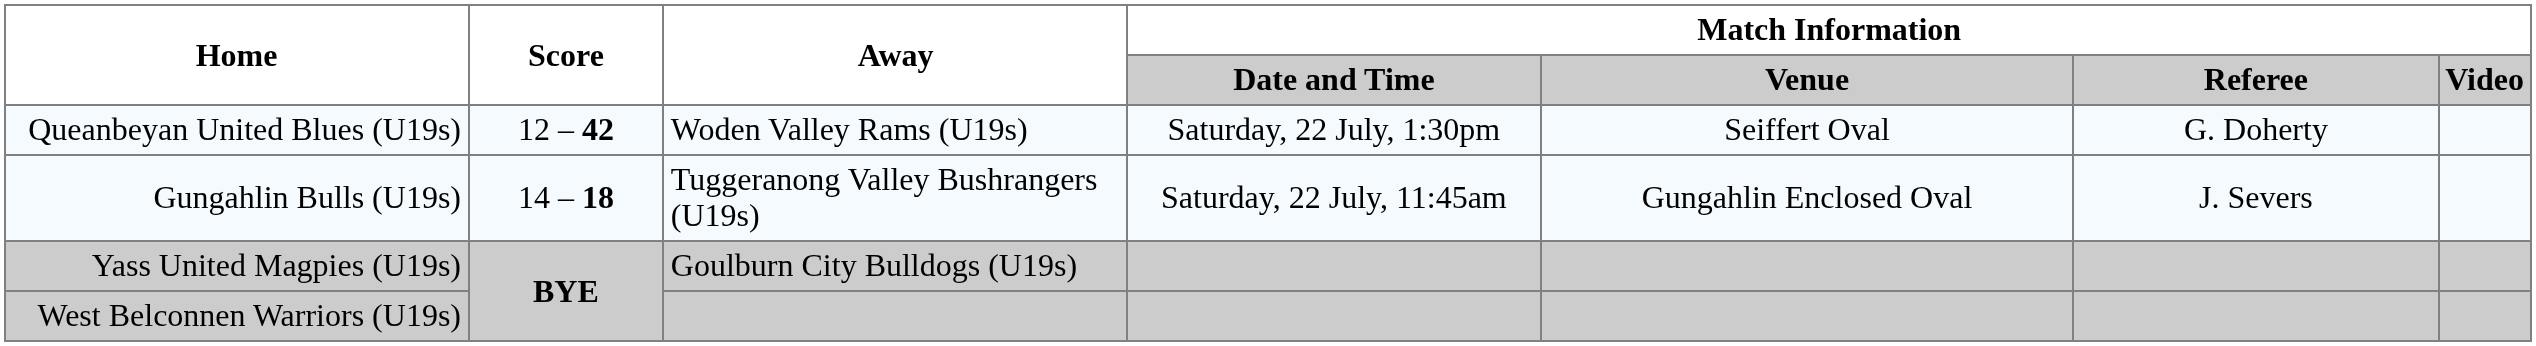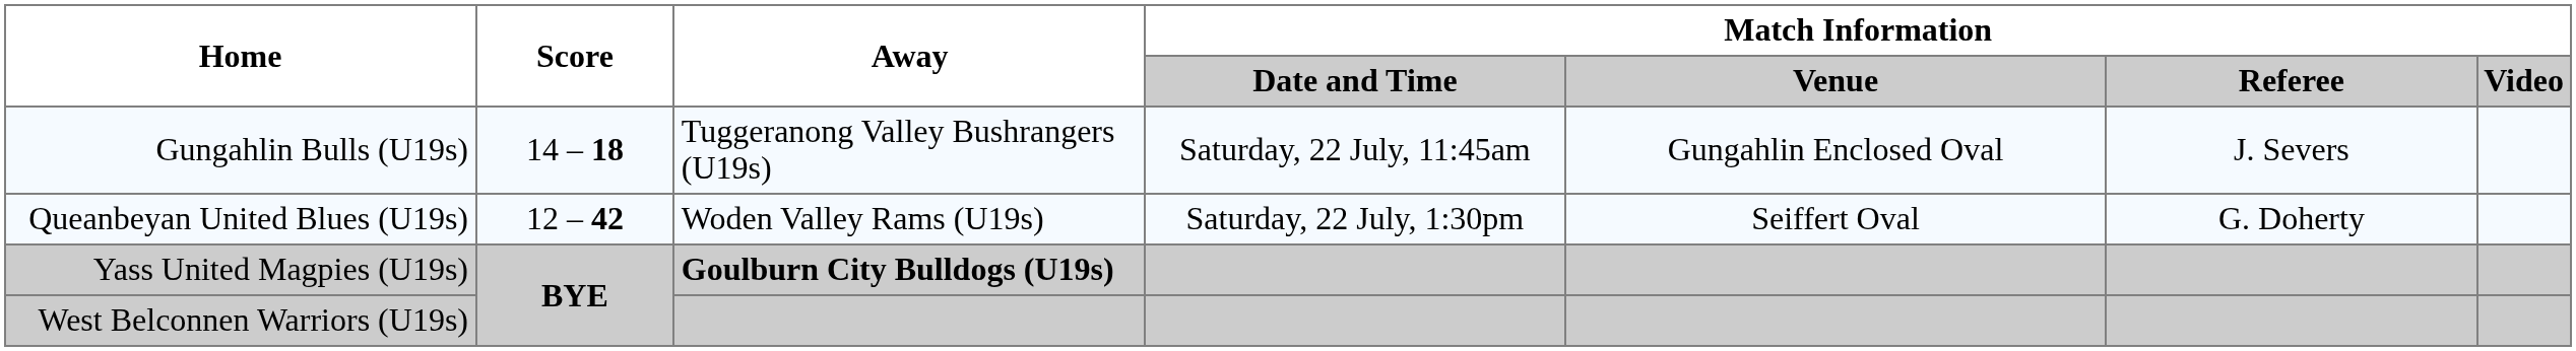rows swapped: Gungahlin Bulls (U19s) <-> Queanbeyan United Blues (U19s)
Yass United Magpies (U19s) | Away: normal -> bold
